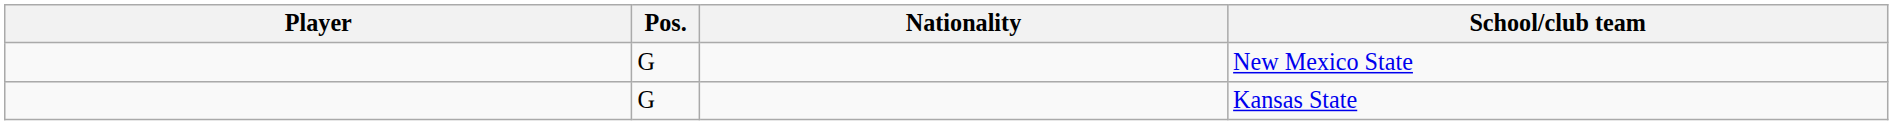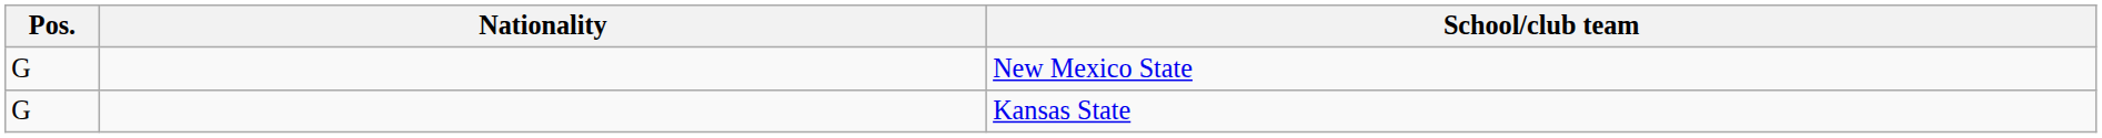- column: Player
